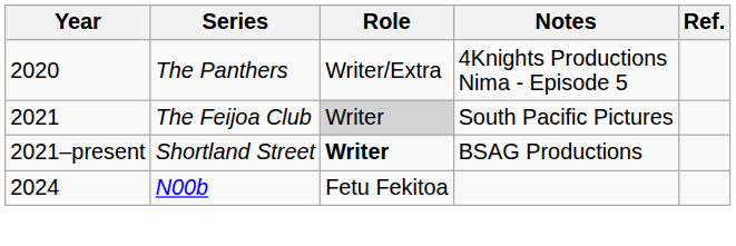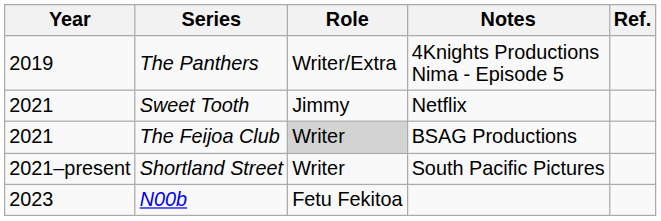The Panthers | Year: 2020 -> 2019
+ row: 2021 | Sweet Tooth | Jimmy | Netflix
The Feijoa Club | Notes: South Pacific Pictures -> BSAG Productions
Shortland Street | Role: bold -> normal
Shortland Street | Notes: BSAG Productions -> South Pacific Pictures
N00b | Year: 2024 -> 2023
